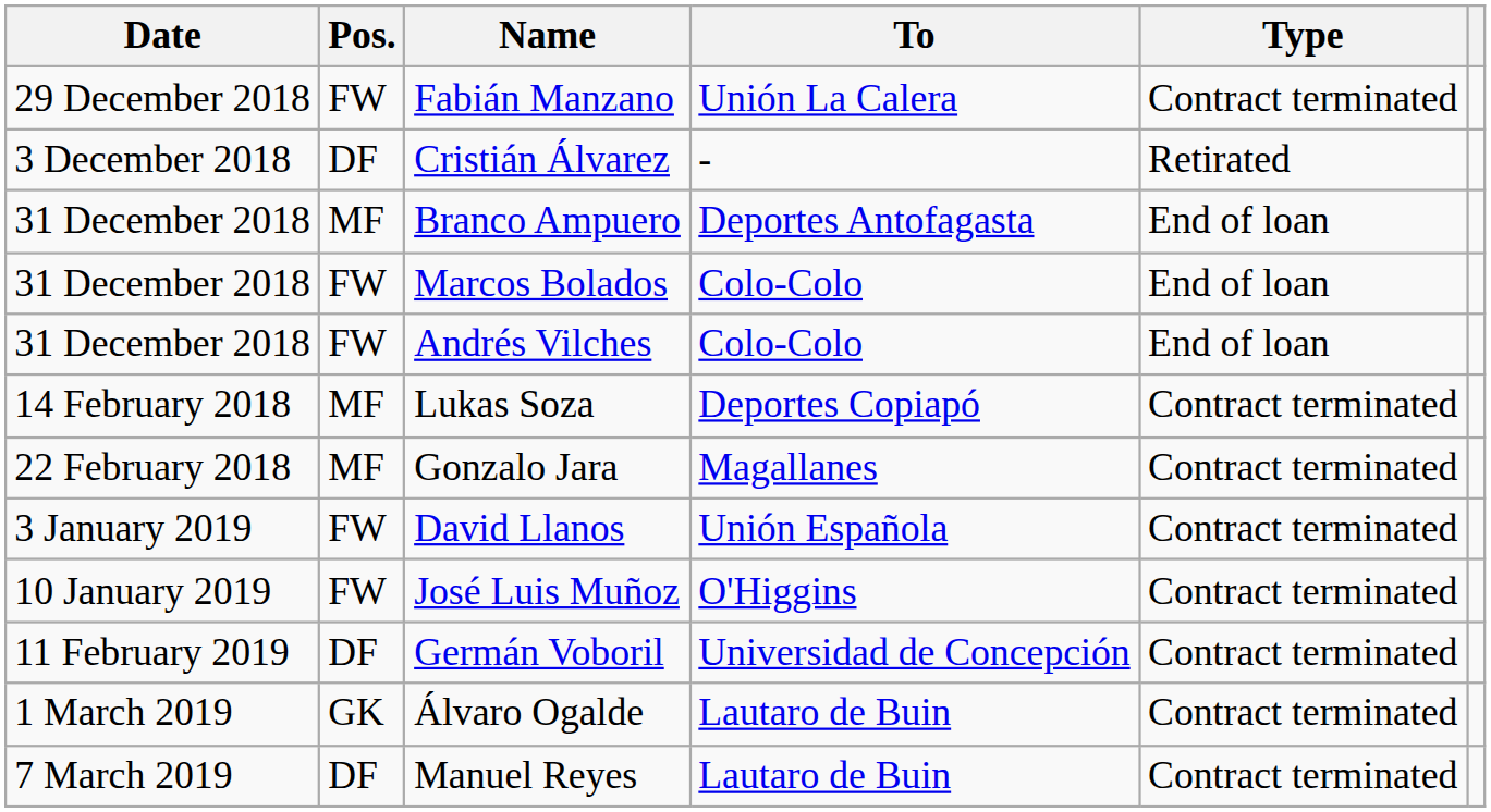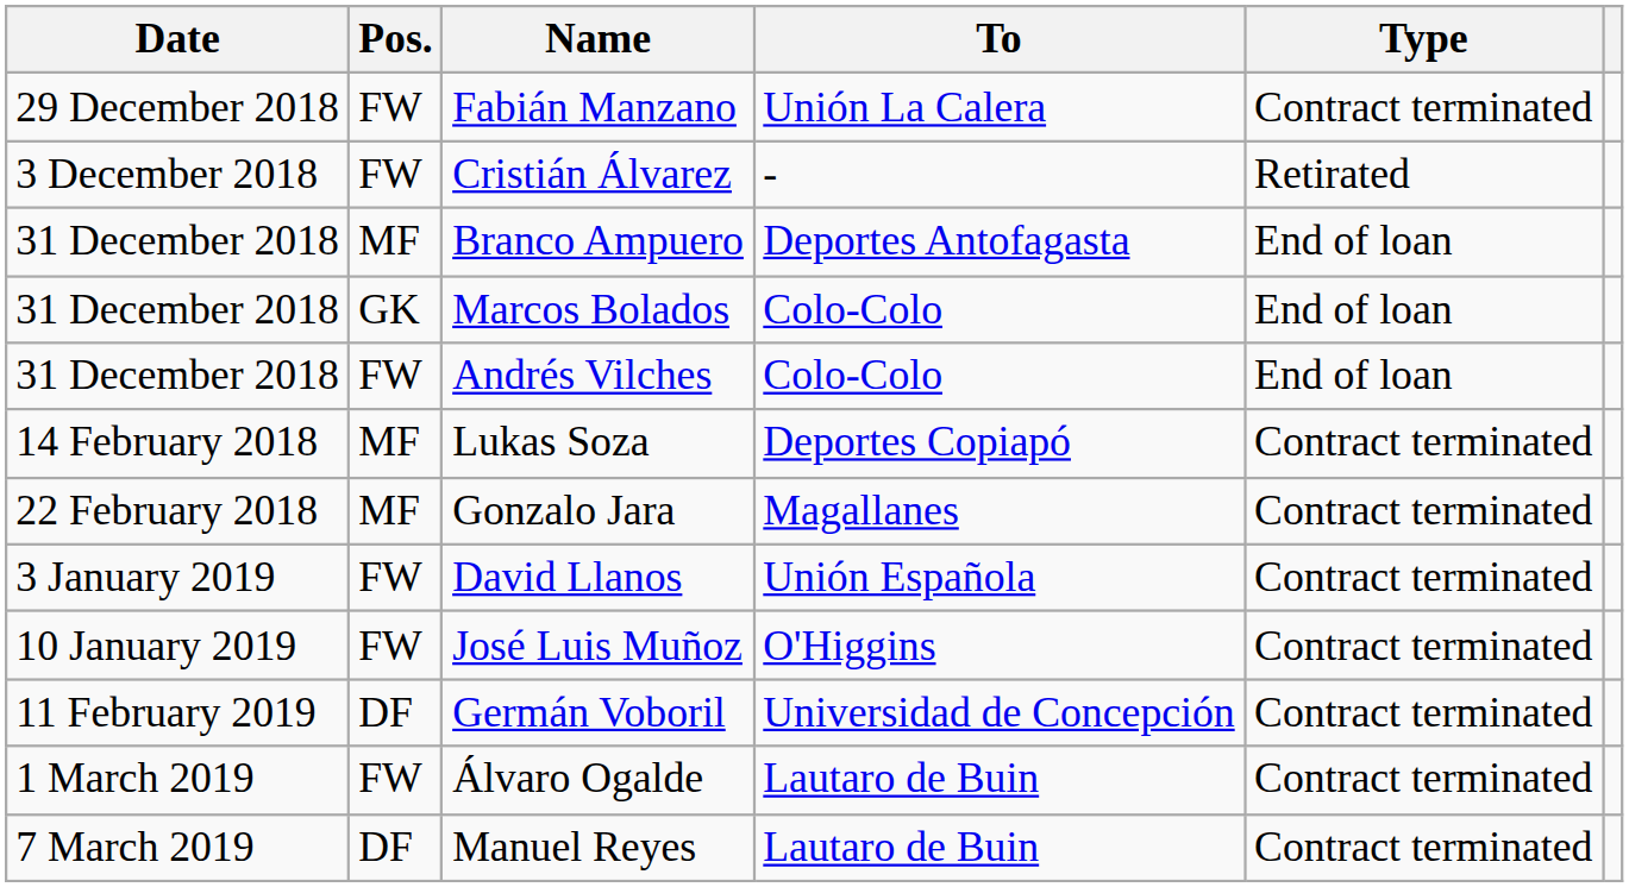Cristián Álvarez | Pos.: DF -> FW
Marcos Bolados | Pos.: FW -> GK
Álvaro Ogalde | Pos.: GK -> FW
